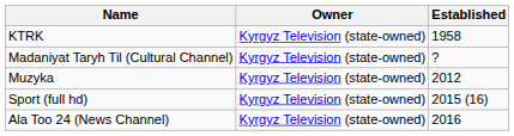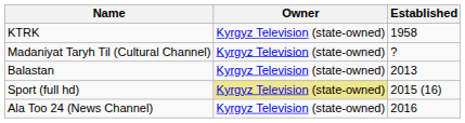- row: Muzyka | Kyrgyz Television (state-owned) | 2012
+ row: Balastan | Kyrgyz Television (state-owned) | 2013
Sport (full hd) | Owner: no background -> khaki background
